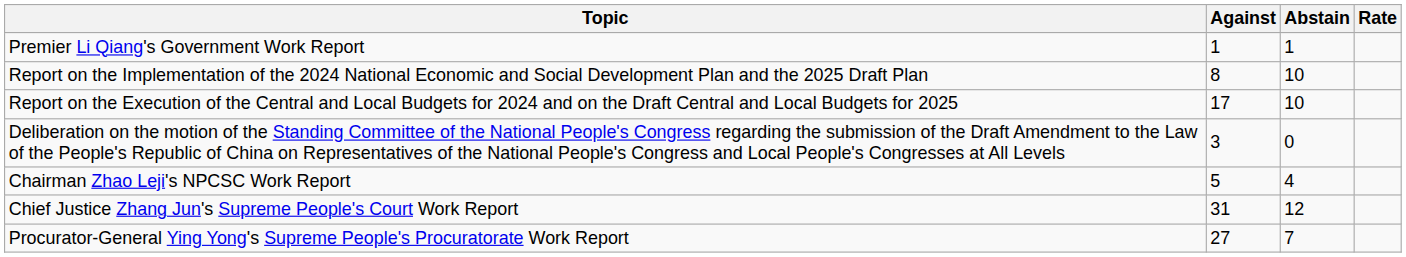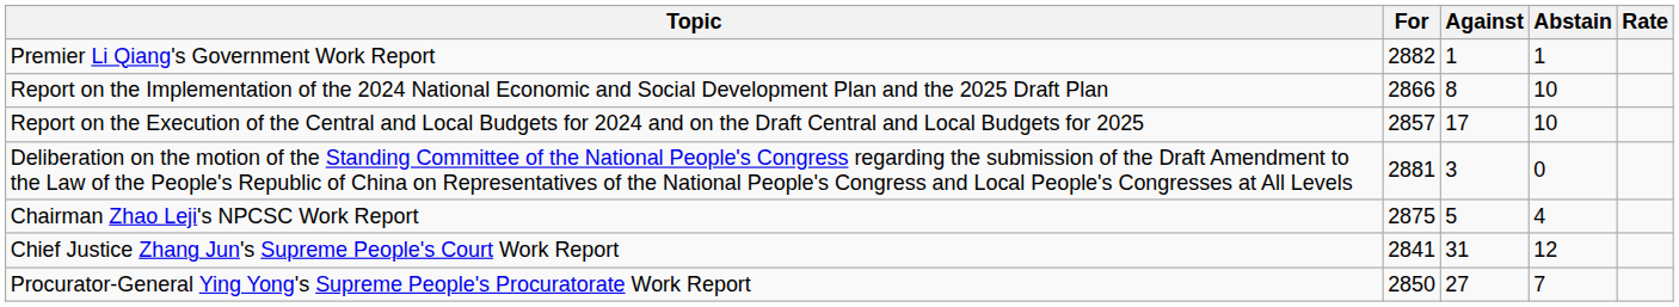+ column: For | 2882 | 2866 | 2857 | 2881 | 2875 | 2841 | 2850
